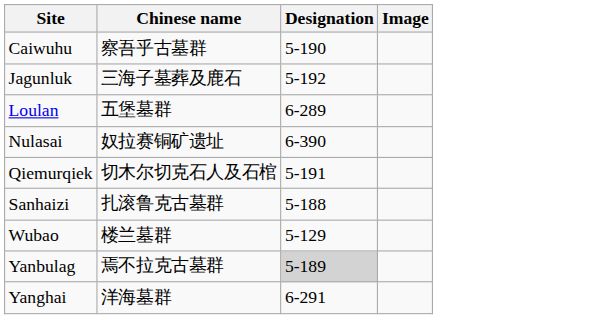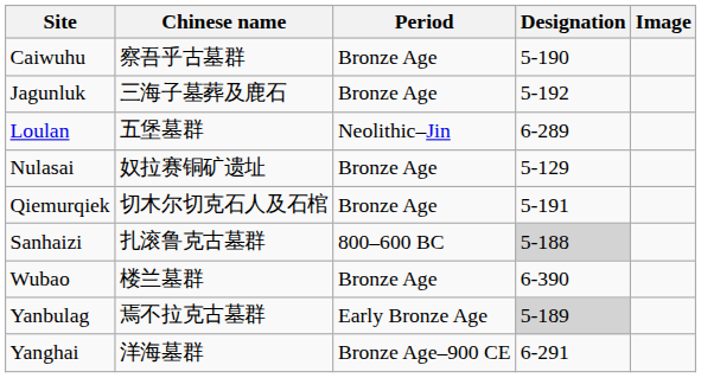+ column: Period | Bronze Age | Bronze Age | Neolithic–Jin | Bronze Age | Bronze Age | 800–600 BC | Bronze Age | Early Bronze Age | Bronze Age–900 CE
Nulasai | Designation: 6-390 -> 5-129
Sanhaizi | Designation: no background -> lightgrey background
Wubao | Designation: 5-129 -> 6-390
